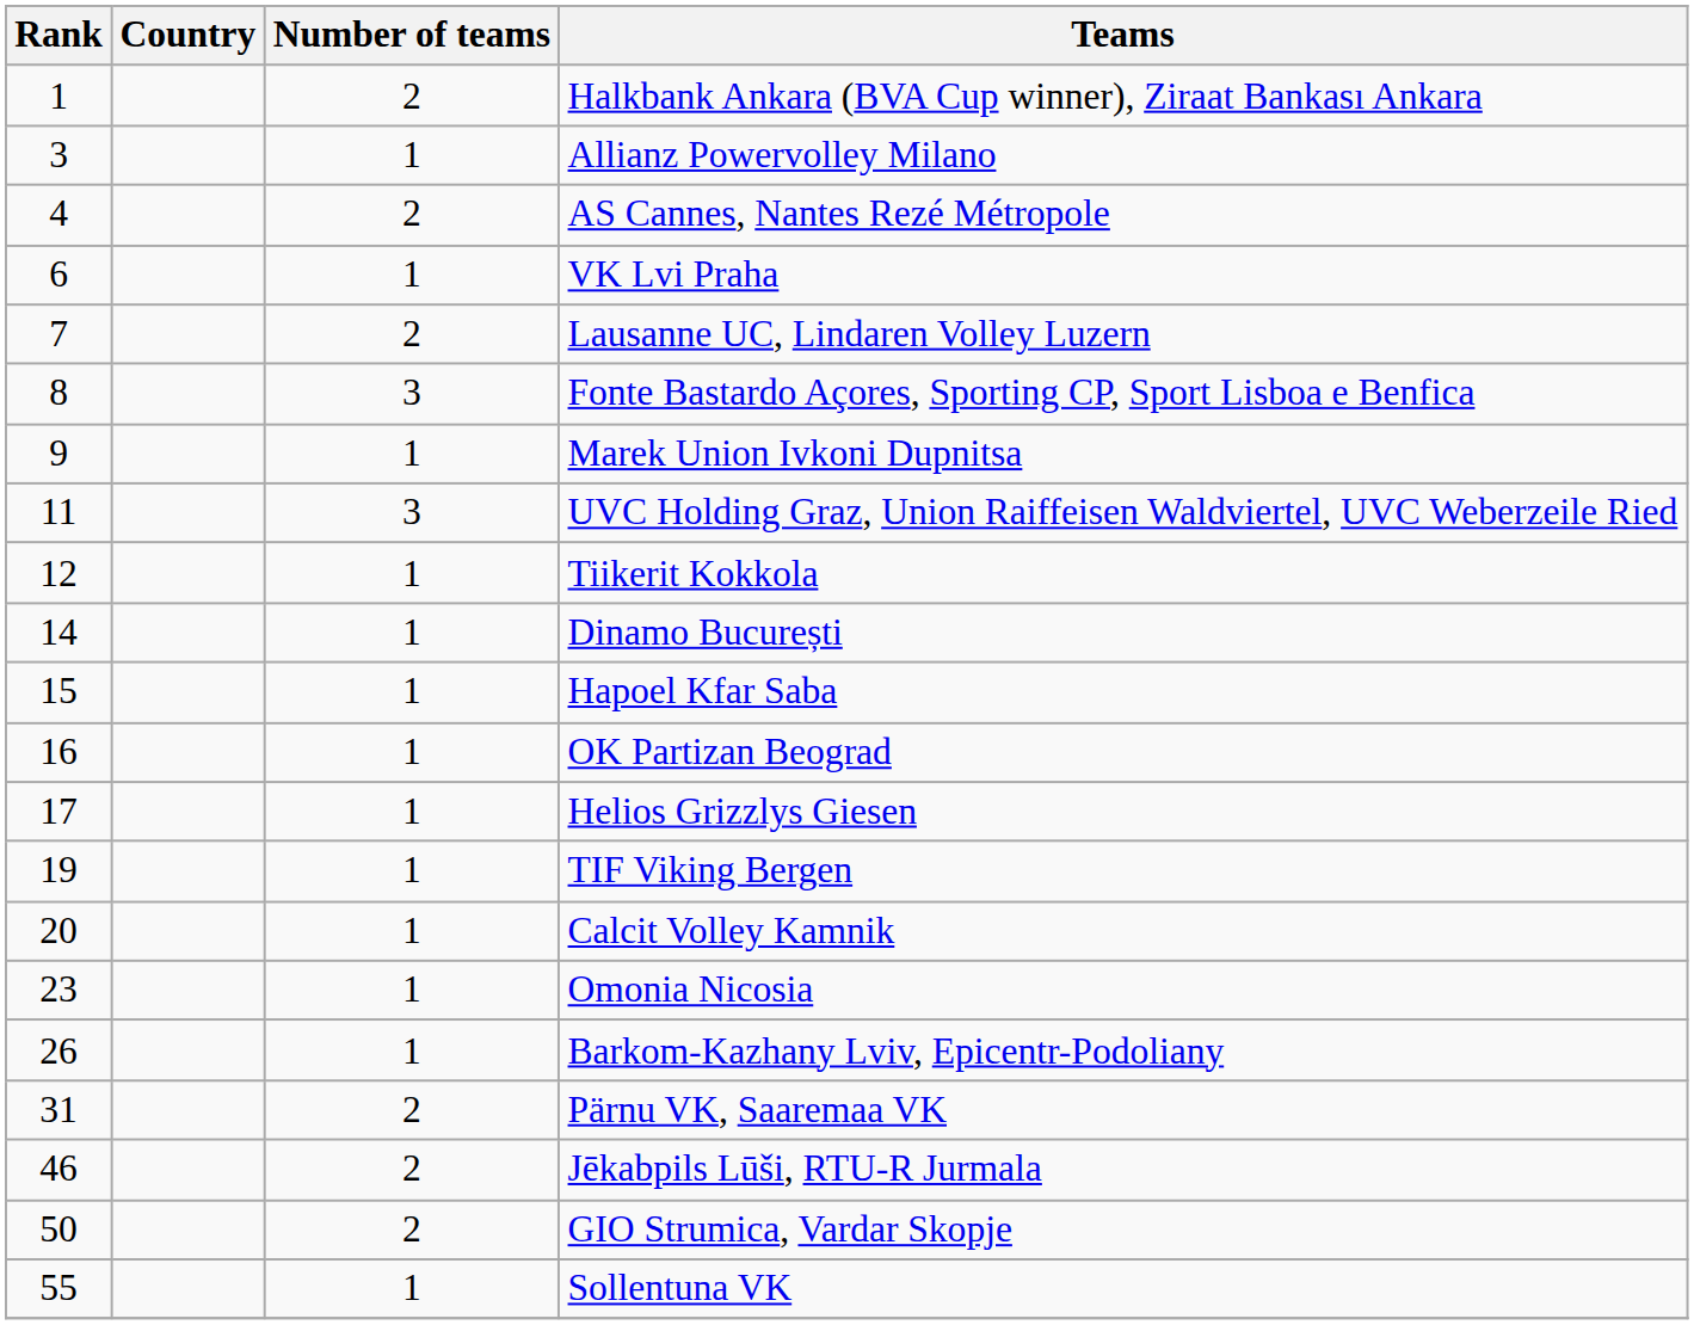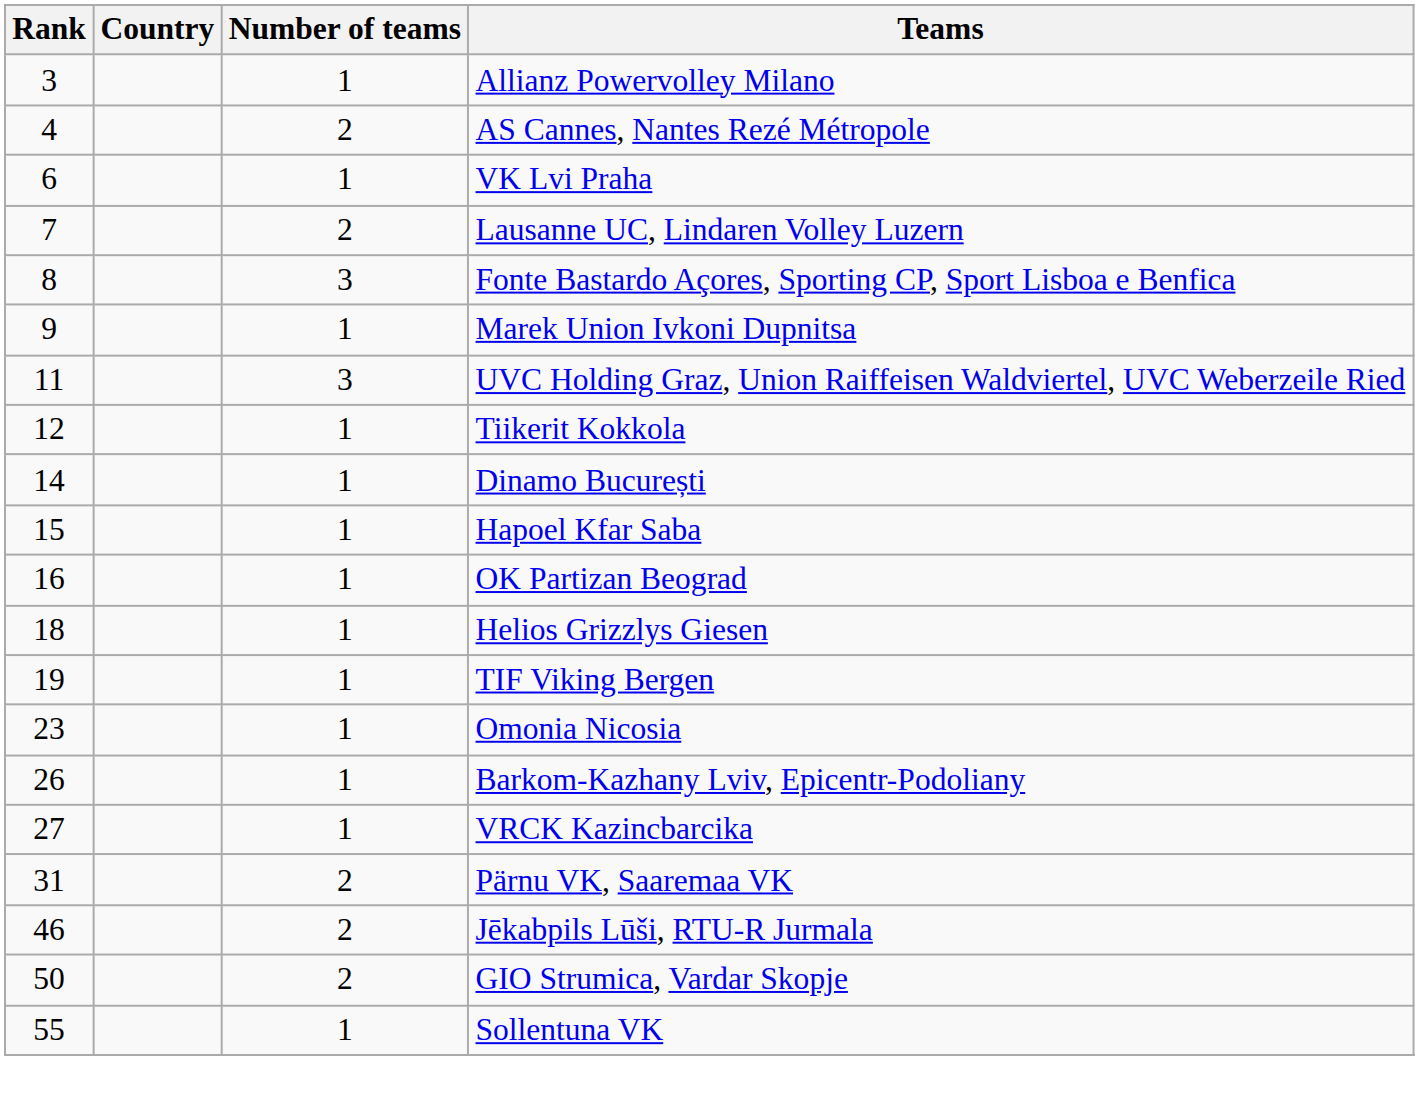- row: 1 | 2 | Halkbank Ankara (BVA Cup winner), Ziraat Bankası Ankara
Helios Grizzlys Giesen | Rank: 17 -> 18
- row: 20 | 1 | Calcit Volley Kamnik
+ row: 27 | 1 | VRCK Kazincbarcika
